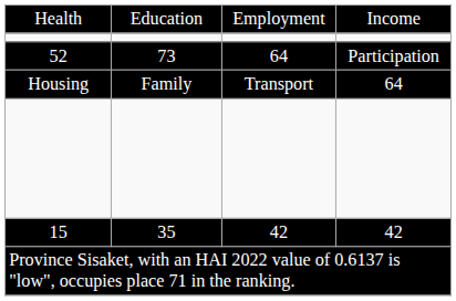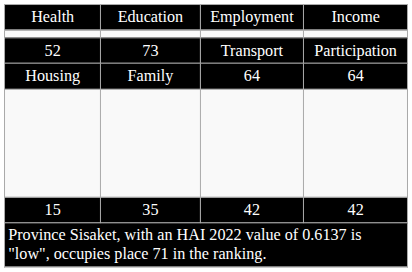52 | column 3: 64 -> Transport
Housing | column 3: Transport -> 64
